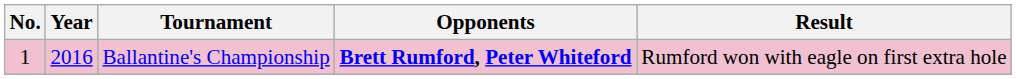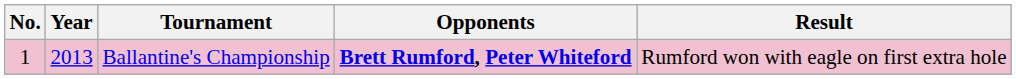Ballantine's Championship | Year: 2016 -> 2013
